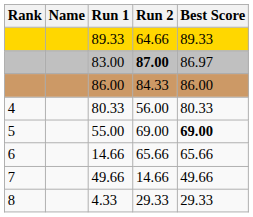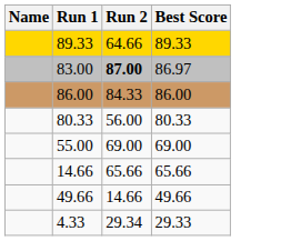- column: Rank | 4 | 5 | 6 | 7 | 8
55.00 | Best Score: bold -> normal
4.33 | Run 2: 29.33 -> 29.34
